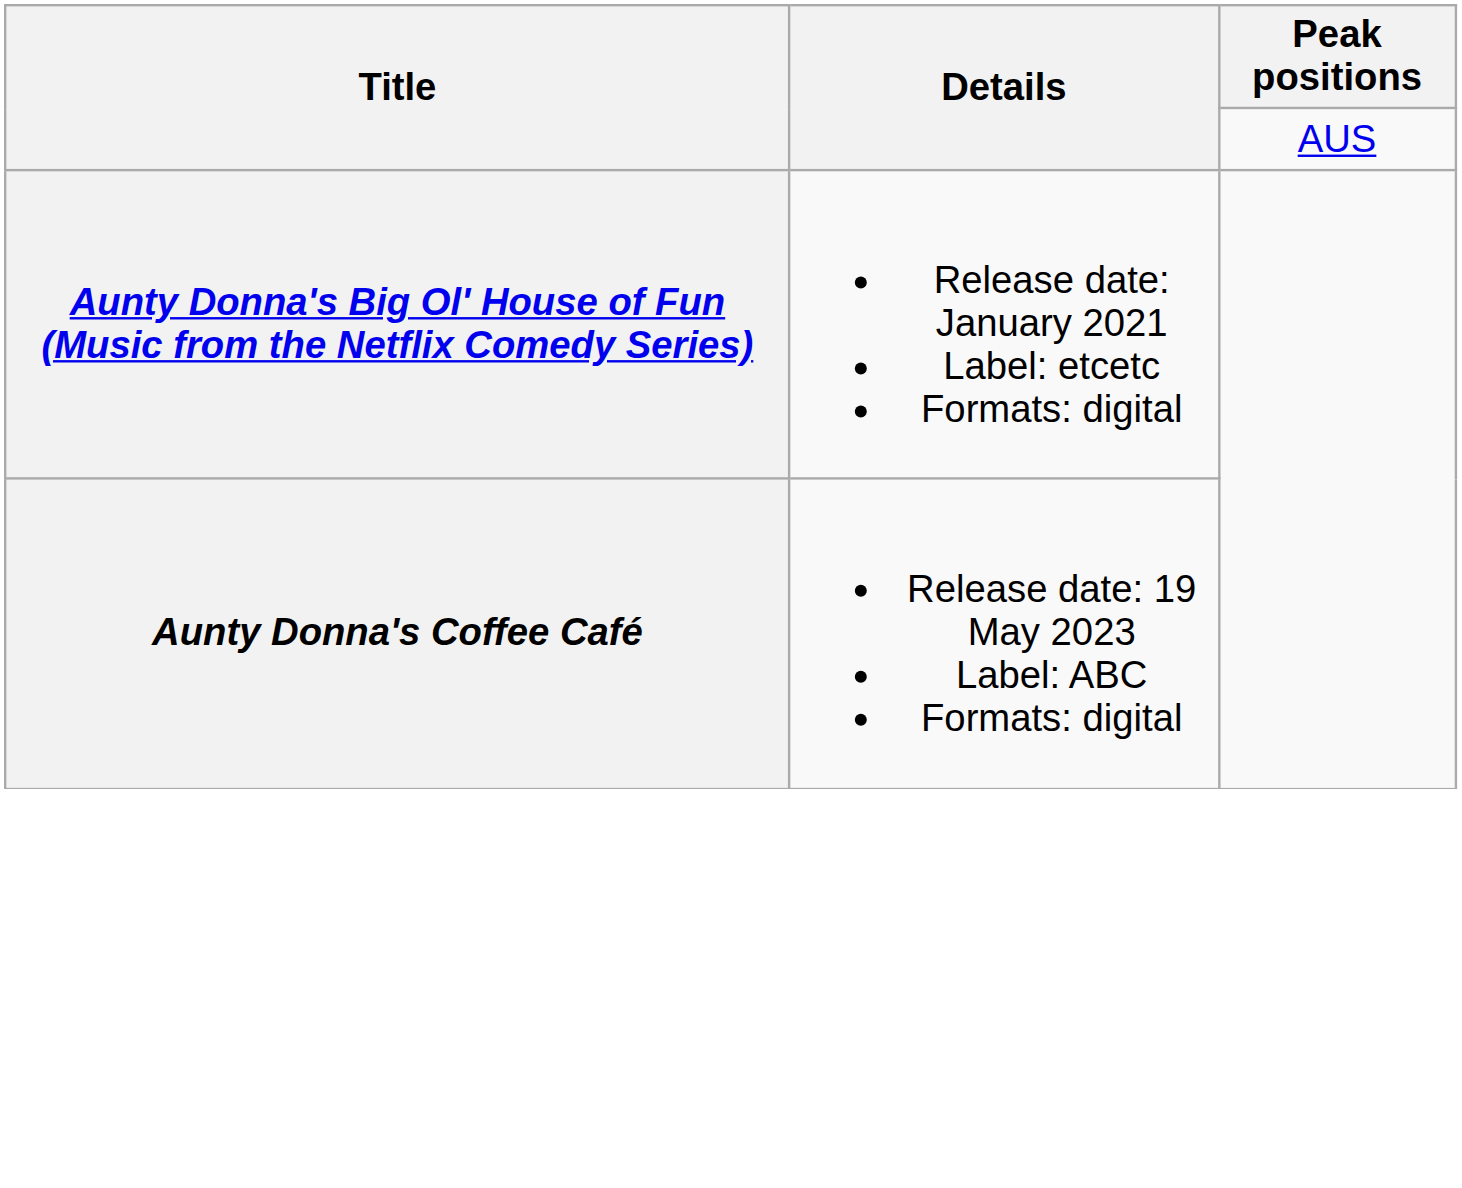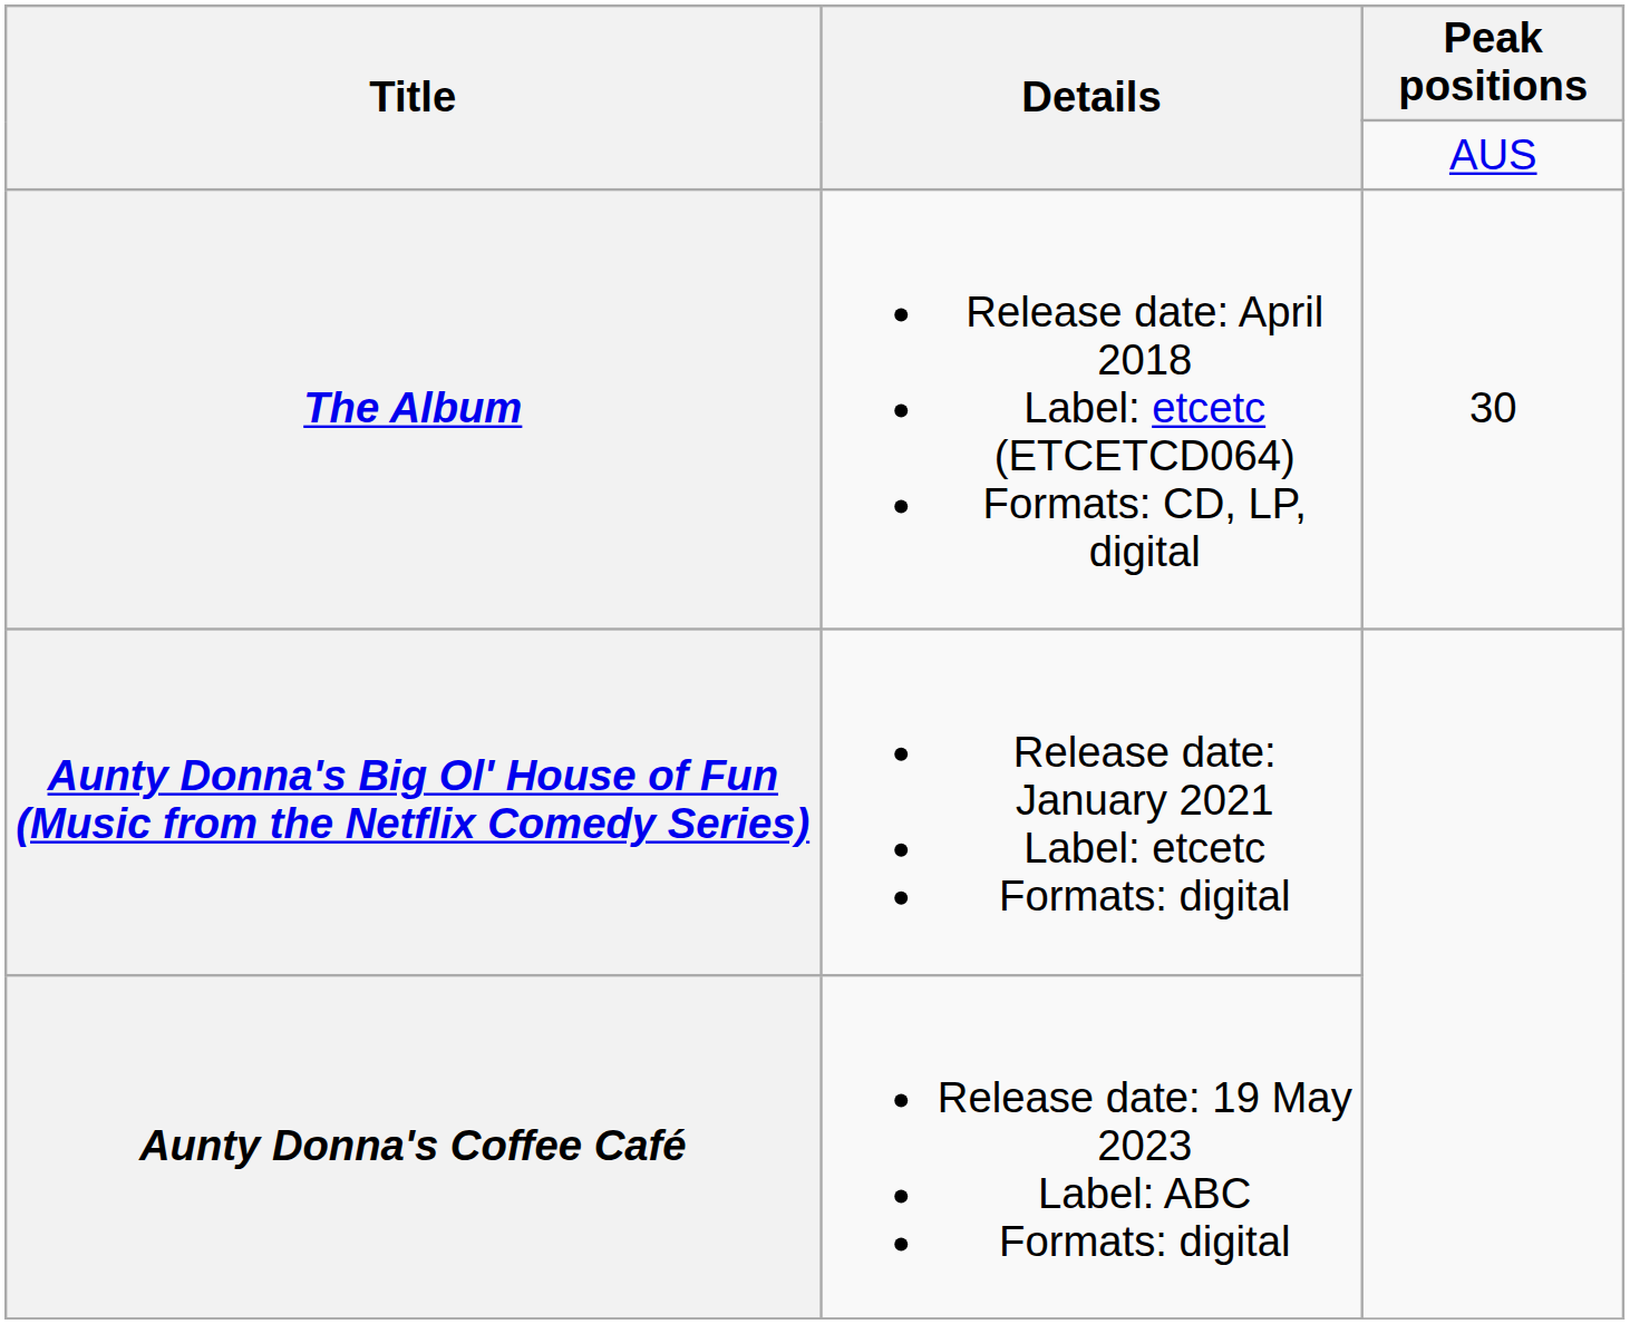+ row: The Album | Release date: April 2018 Label: etcetc (ETCETCD064) Formats: CD, LP, digital | 30
